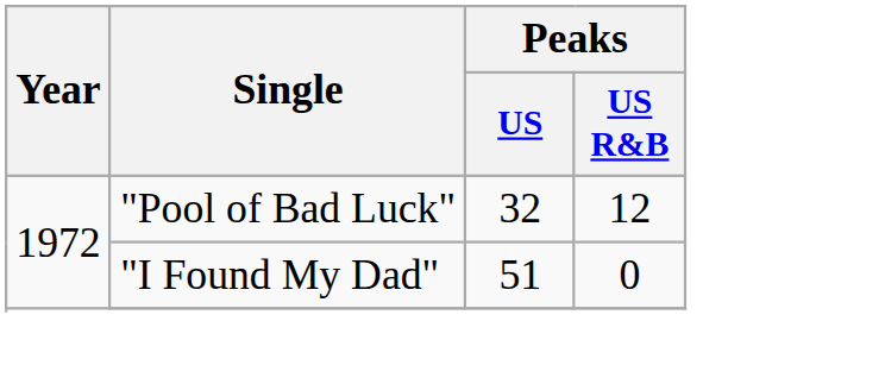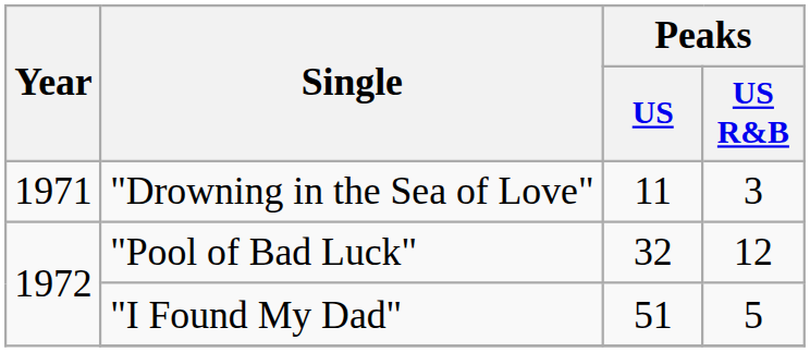+ row: 1971 | "Drowning in the Sea of Love" | 11 | 3
"I Found My Dad" | Peaks / US R&B: 0 -> 5
